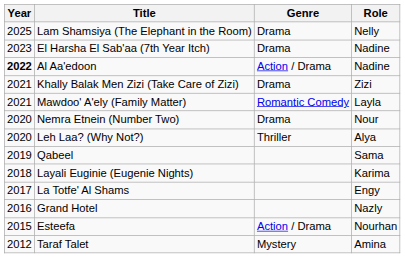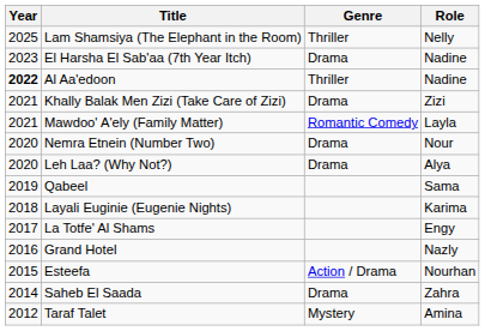Lam Shamsiya (The Elephant in the Room) | Genre: Drama -> Thriller
Al Aa'edoon | Genre: Action / Drama -> Thriller
Leh Laa? (Why Not?) | Genre: Thriller -> Drama
+ row: 2014 | Saheb El Saada | Drama | Zahra
